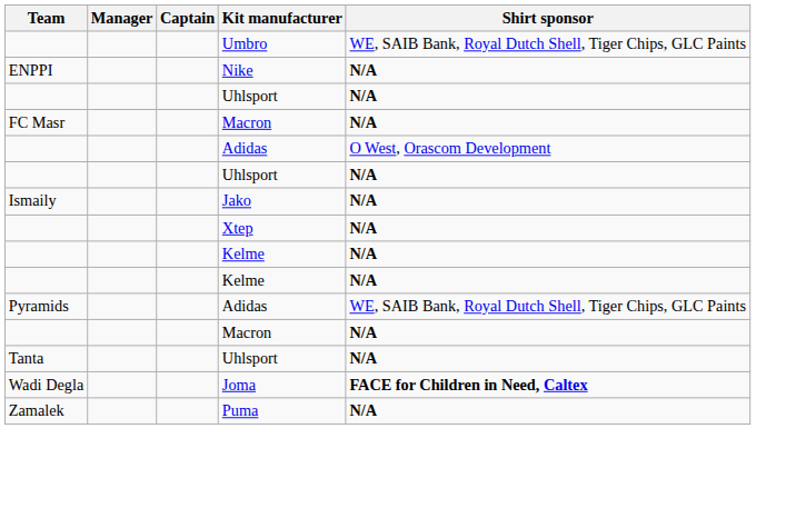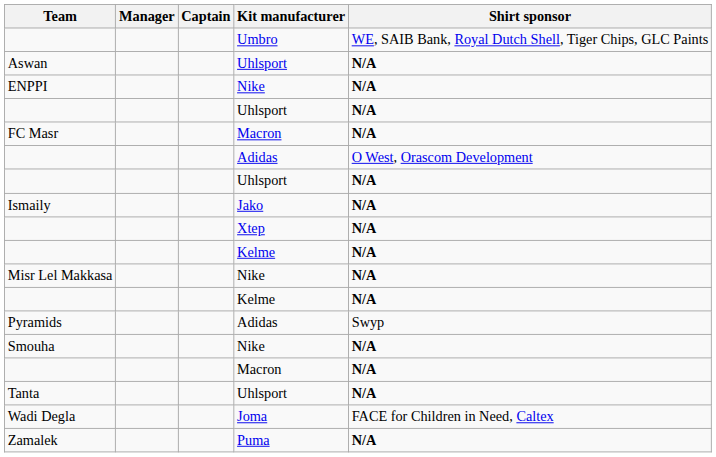+ row: Aswan | Uhlsport | N/A
+ row: Misr Lel Makkasa | Nike | N/A
Pyramids | Shirt sponsor: WE, SAIB Bank, Royal Dutch Shell, Tiger Chips, GLC Paints -> Swyp
+ row: Smouha | Nike | N/A
Wadi Degla | Shirt sponsor: bold -> normal
